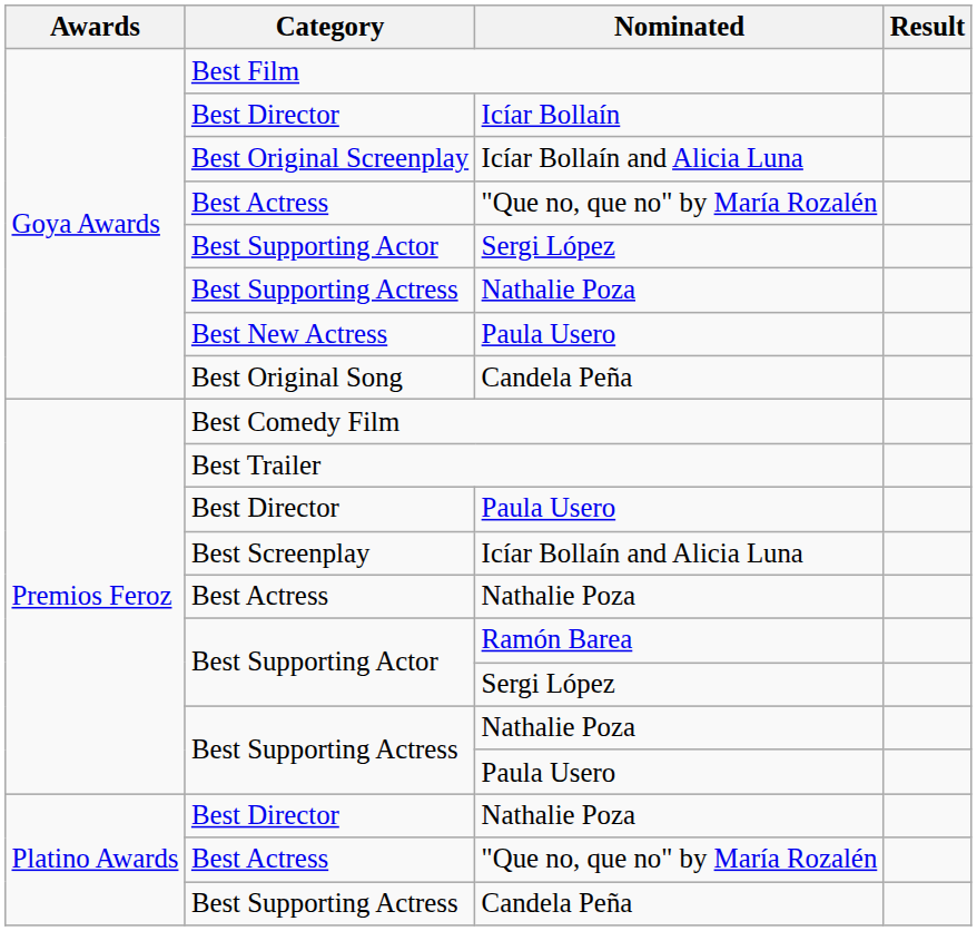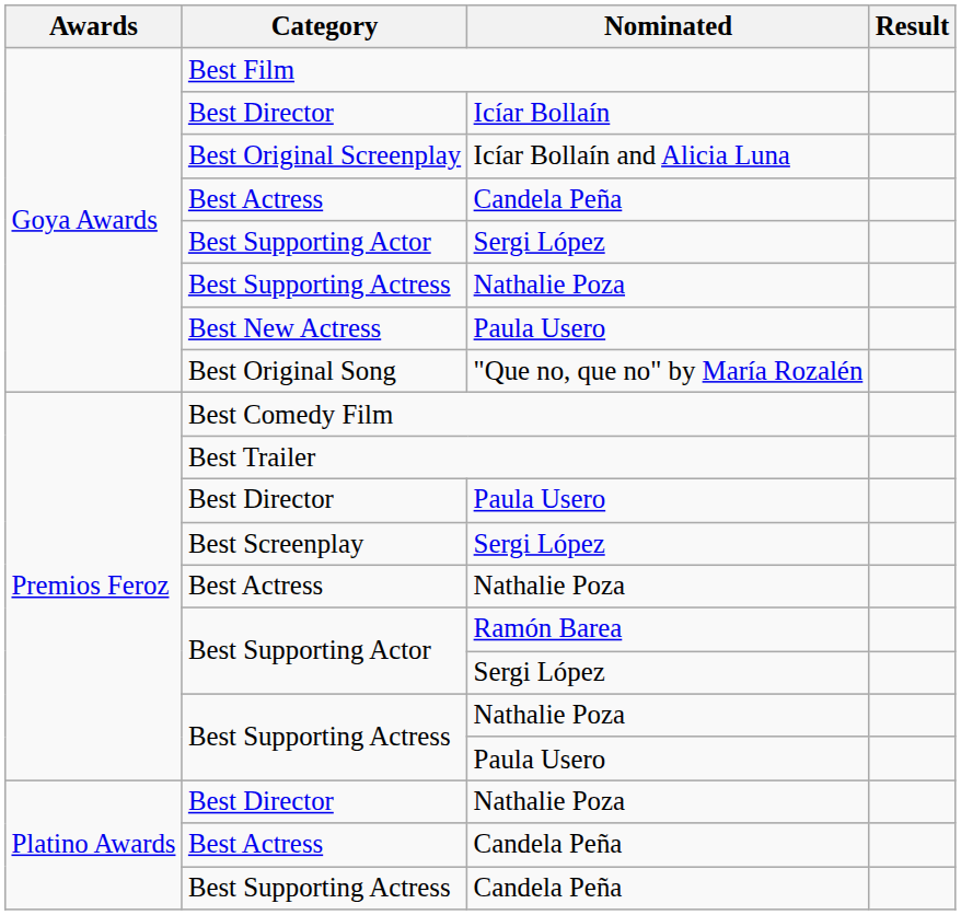Goya Awards / Best Actress | Nominated: "Que no, que no" by María Rozalén -> Candela Peña
Best Original Song | Nominated: Candela Peña -> "Que no, que no" by María Rozalén
Best Screenplay | Nominated: Icíar Bollaín and Alicia Luna -> Sergi López
Platino Awards / Best Actress | Nominated: "Que no, que no" by María Rozalén -> Candela Peña
